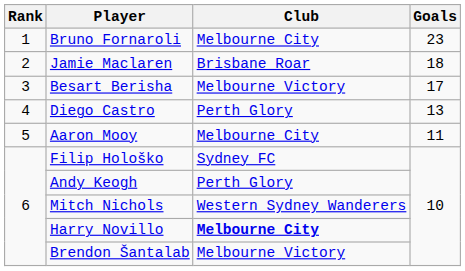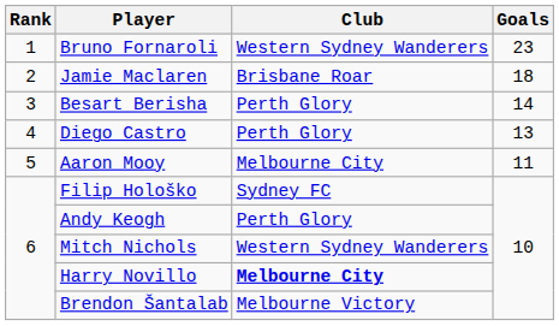Bruno Fornaroli | Club: Melbourne City -> Western Sydney Wanderers
Besart Berisha | Club: Melbourne Victory -> Perth Glory
Besart Berisha | Goals: 17 -> 14
